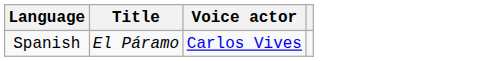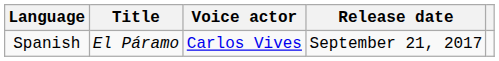+ column: Release date | September 21, 2017
